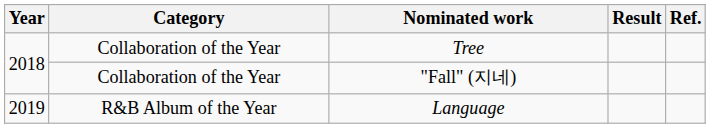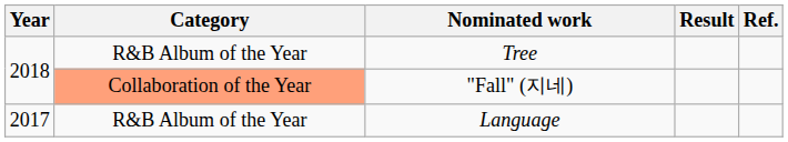Tree | Category: Collaboration of the Year -> R&B Album of the Year
"Fall" (지네) | Category: no background -> lightsalmon background
Language | Year: 2019 -> 2017
